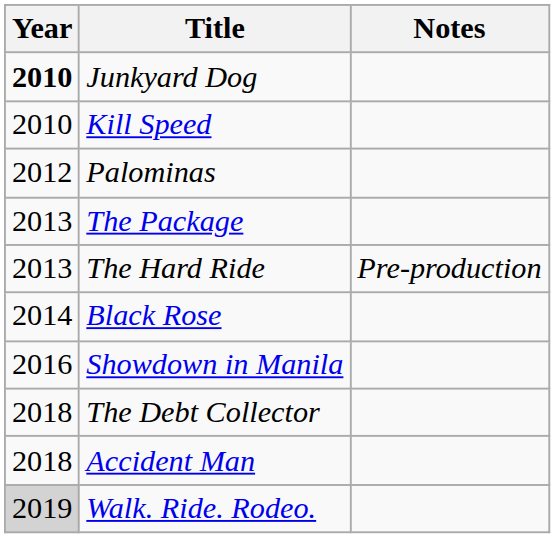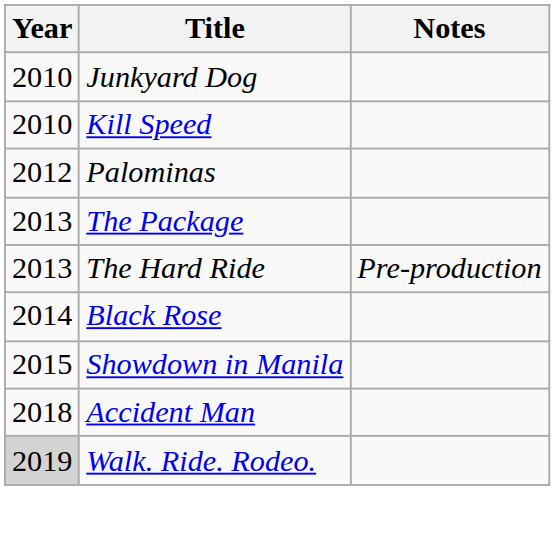Junkyard Dog | Year: bold -> normal
Showdown in Manila | Year: 2016 -> 2015
- row: 2018 | The Debt Collector
